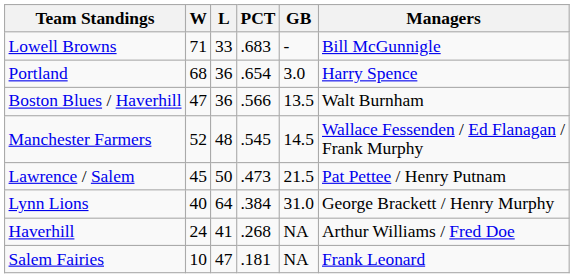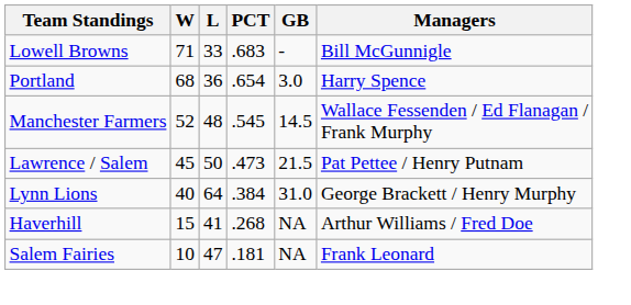- row: Boston Blues / Haverhill | 47 | 36 | .566 | 13.5 | Walt Burnham
Haverhill | W: 24 -> 15
